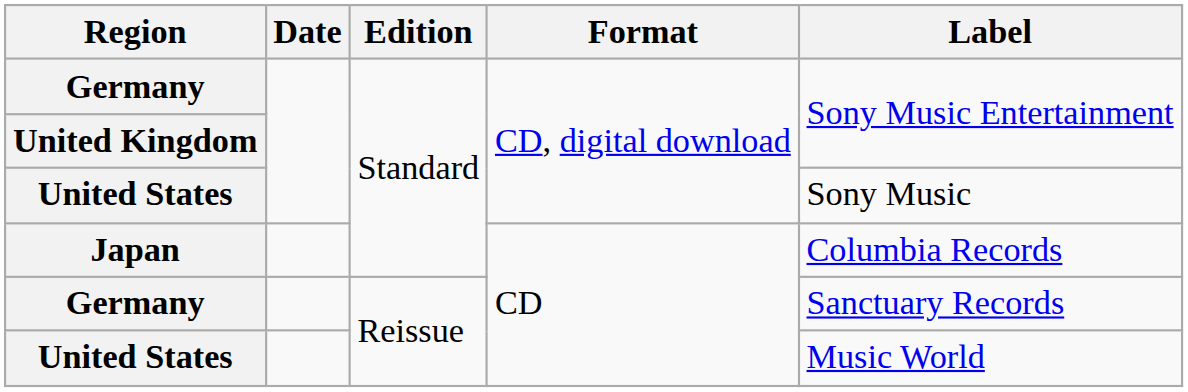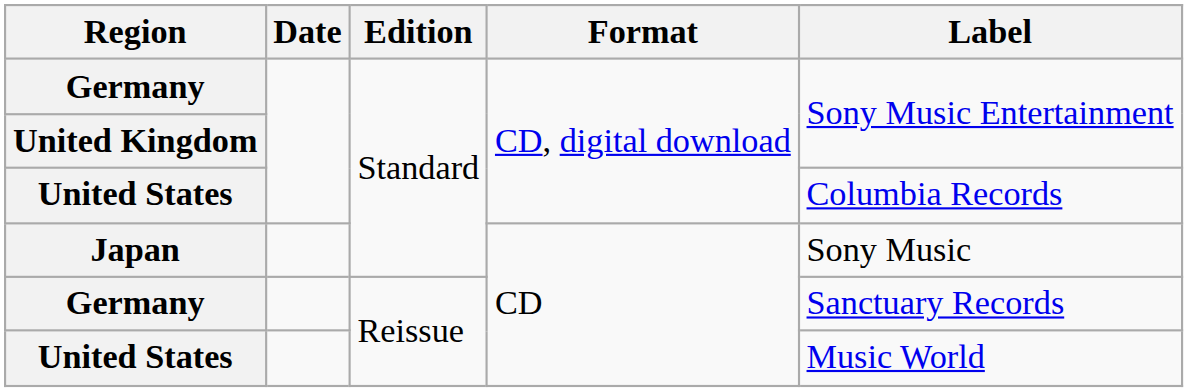United States / Standard | Label: Sony Music -> Columbia Records
Japan | Label: Columbia Records -> Sony Music
